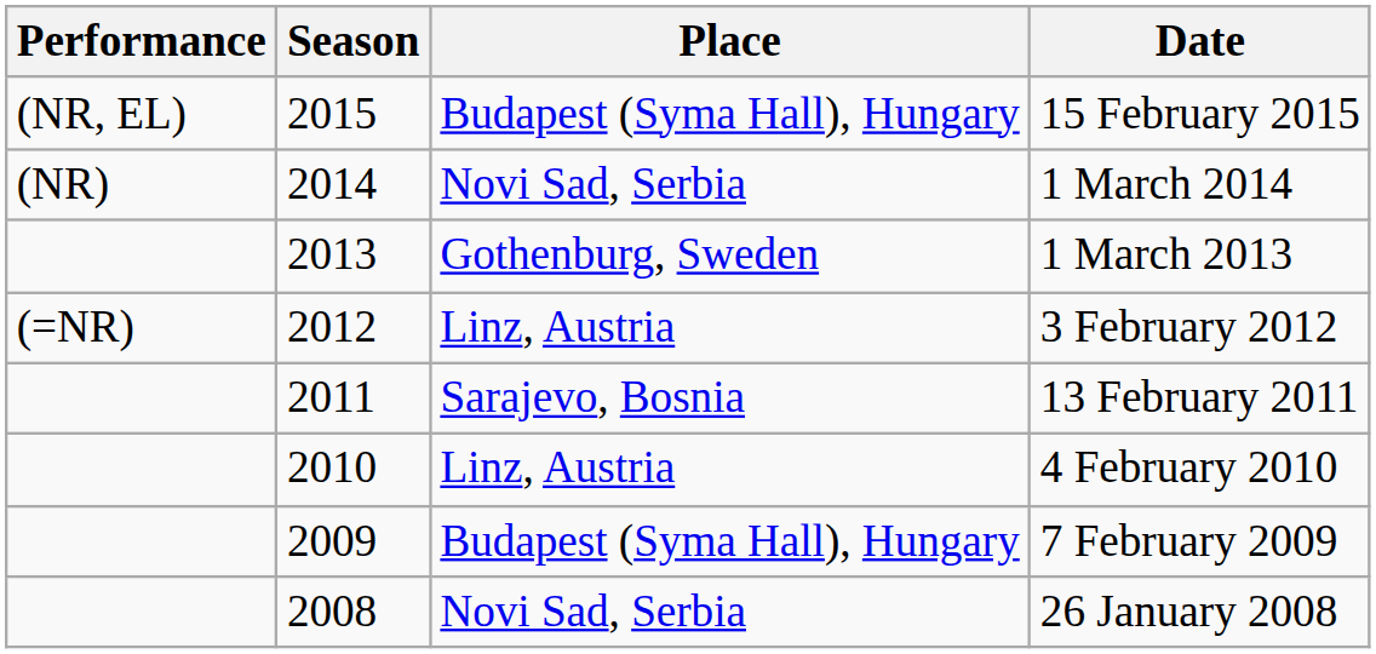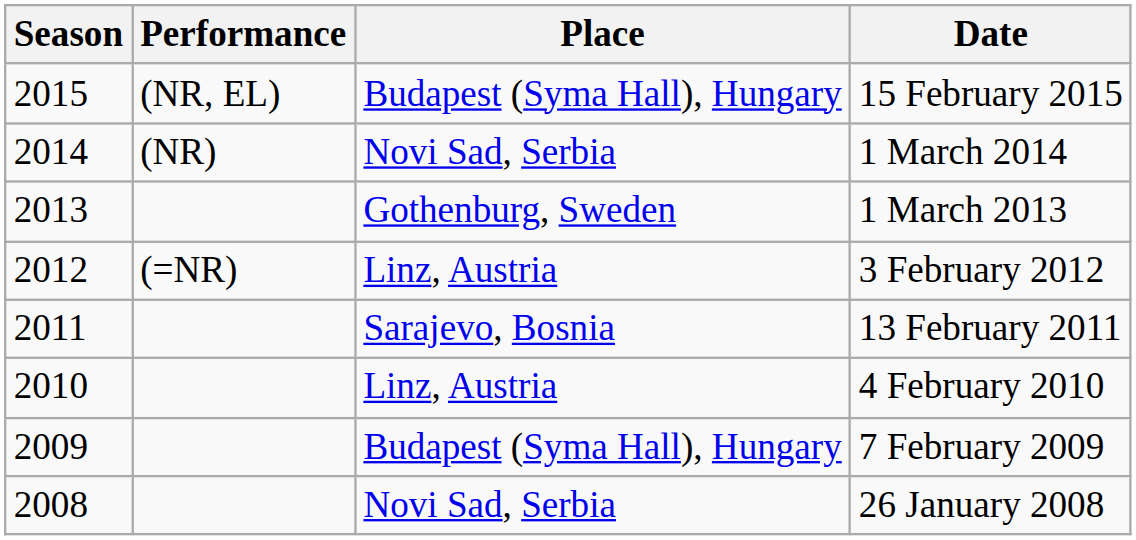columns swapped: Season <-> Performance
